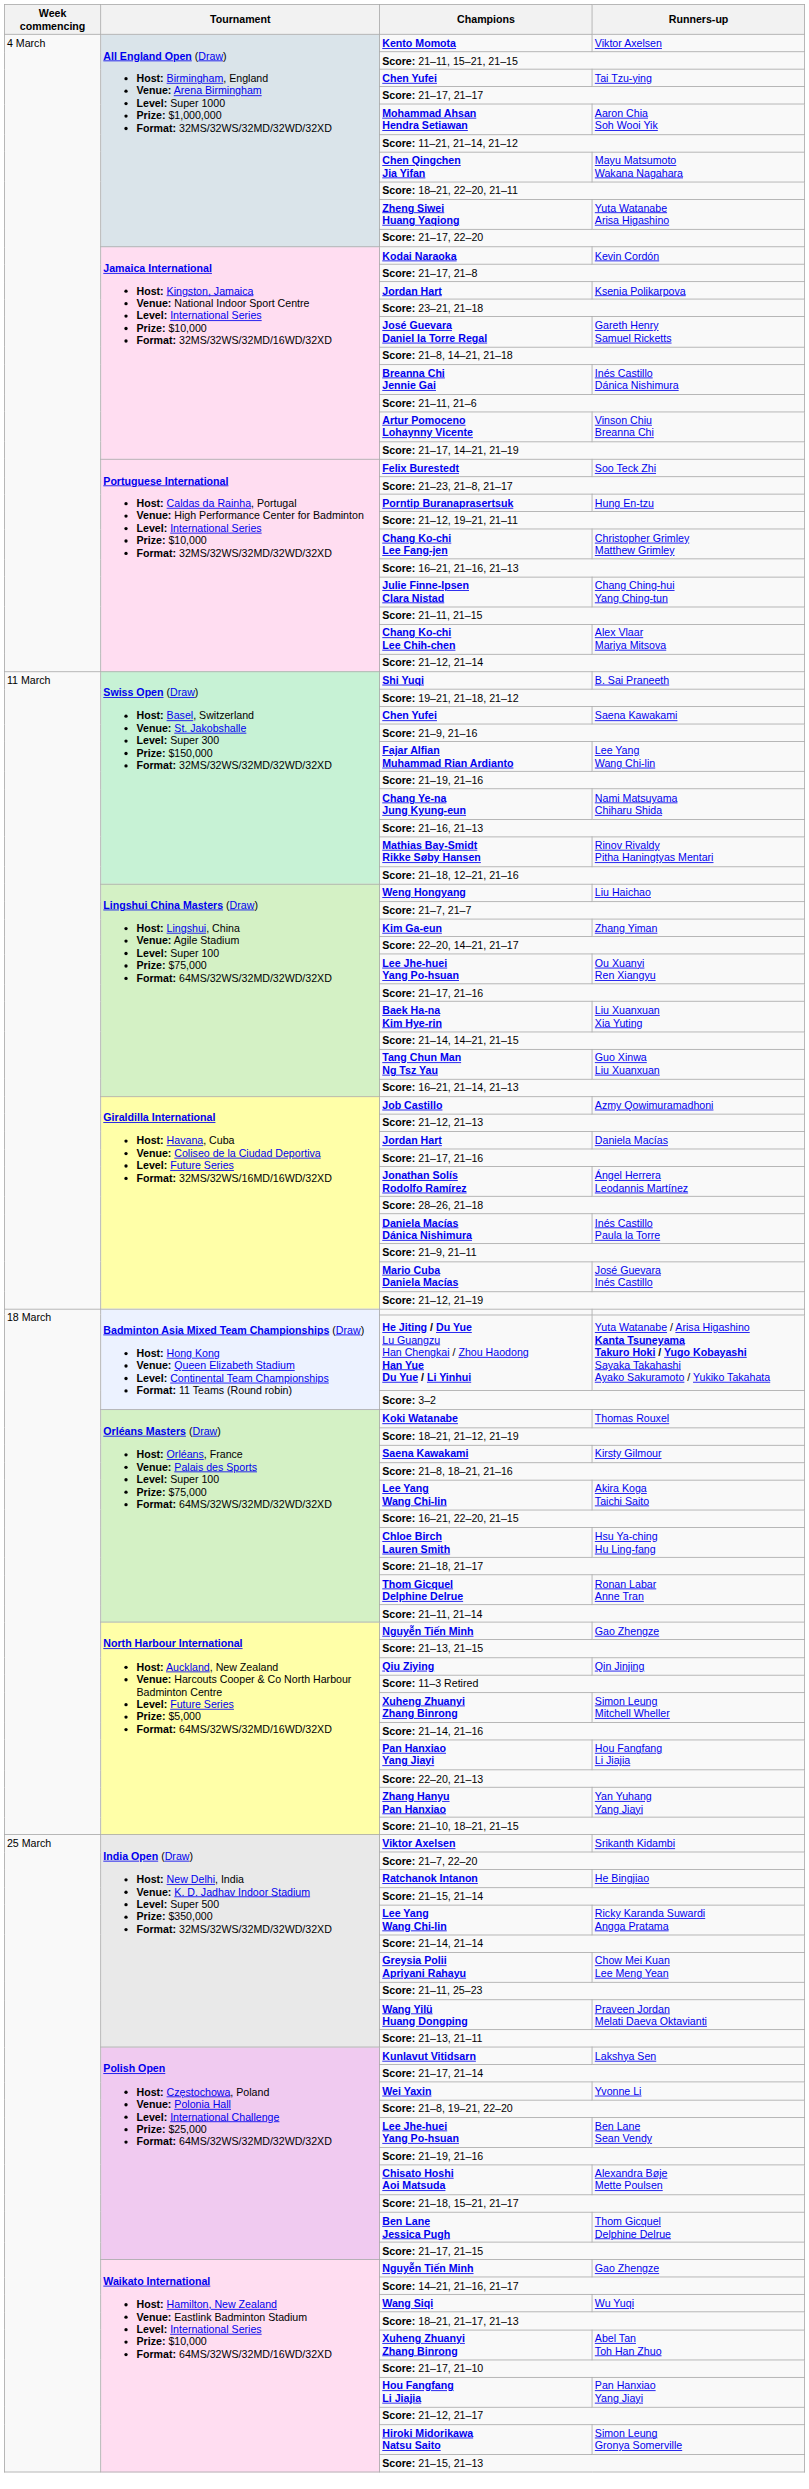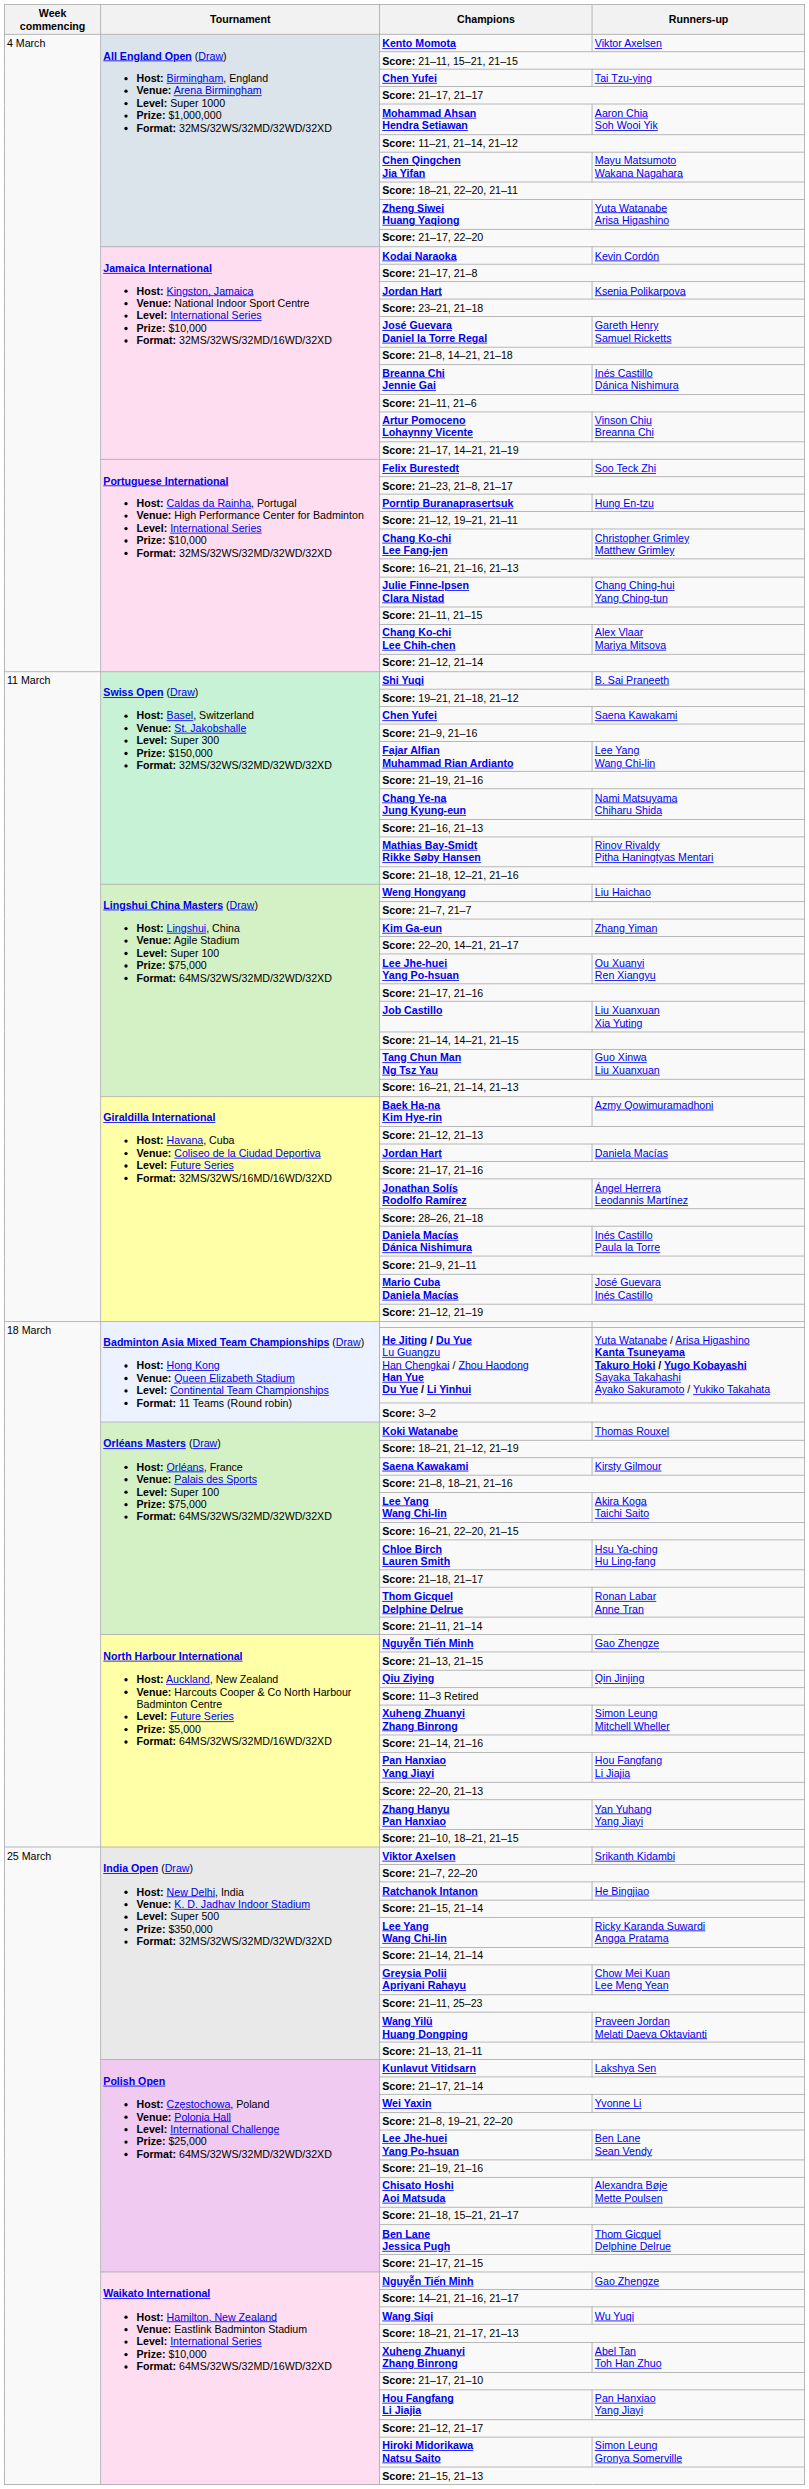Liu Xuanxuan Xia Yuting | Champions: Baek Ha-na Kim Hye-rin -> Job Castillo
Azmy Qowimuramadhoni | Champions: Job Castillo -> Baek Ha-na Kim Hye-rin
